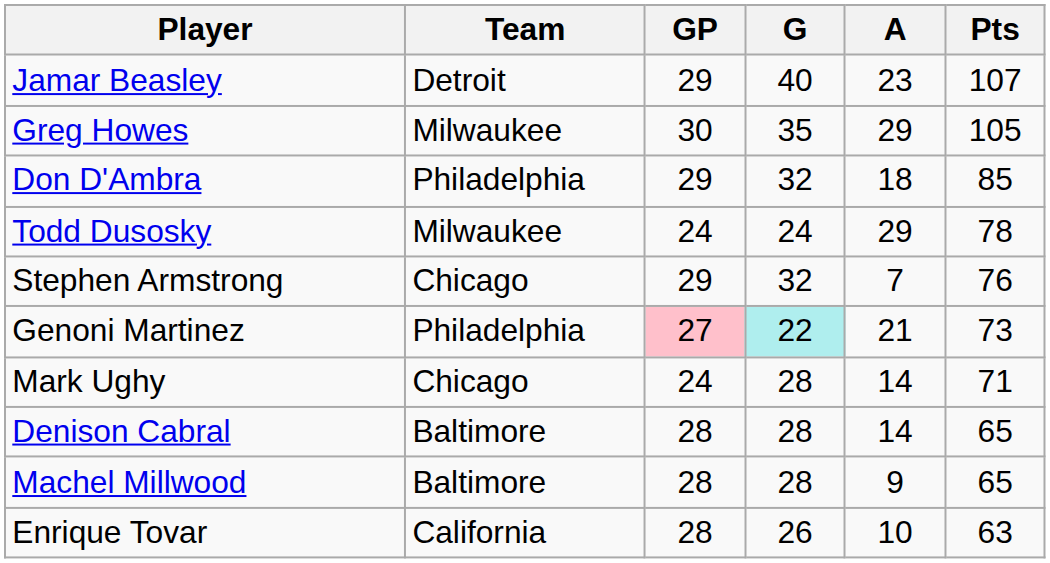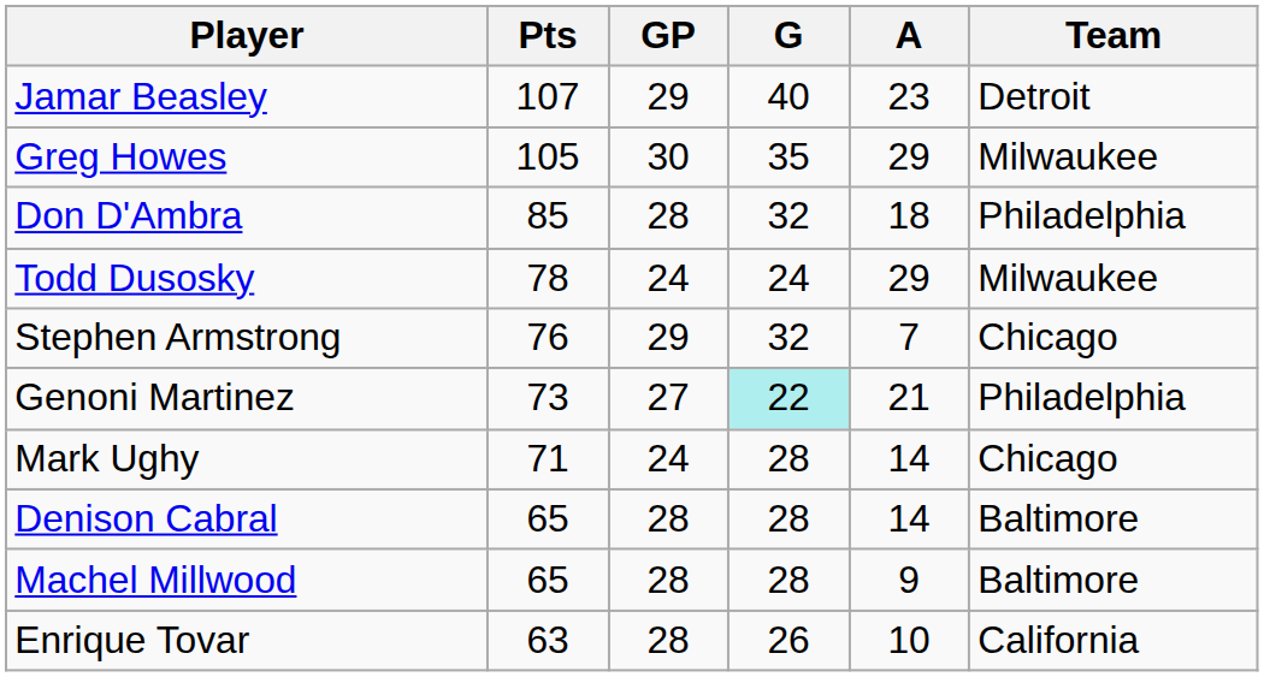columns swapped: Team <-> Pts
Don D'Ambra | GP: 29 -> 28
Genoni Martinez | GP: pink background -> no background
